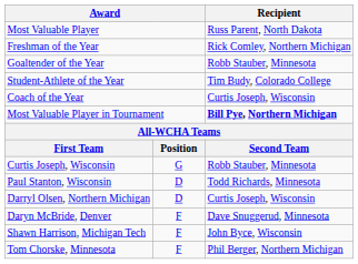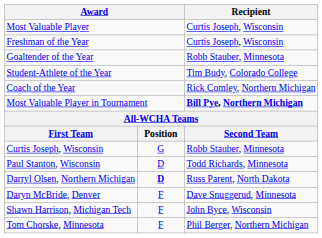Most Valuable Player | Recipient: Russ Parent, North Dakota -> Curtis Joseph, Wisconsin
Freshman of the Year | Recipient: Rick Comley, Northern Michigan -> Curtis Joseph, Wisconsin
Coach of the Year | Recipient: Curtis Joseph, Wisconsin -> Rick Comley, Northern Michigan
Darryl Olsen, Northern Michigan | column 2: normal -> bold
Darryl Olsen, Northern Michigan | Recipient: Curtis Joseph, Wisconsin -> Russ Parent, North Dakota
